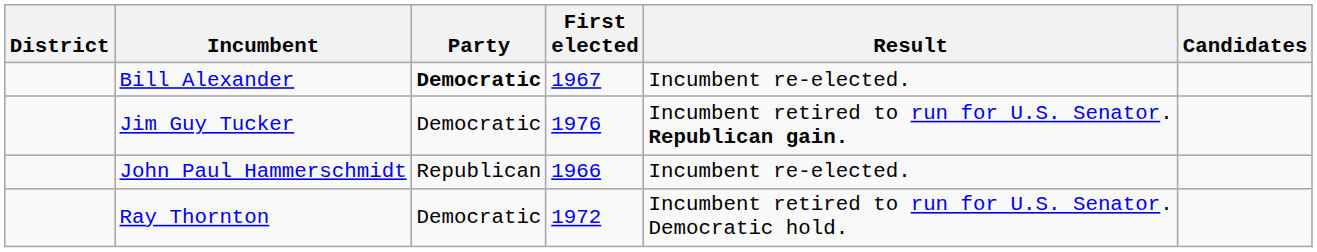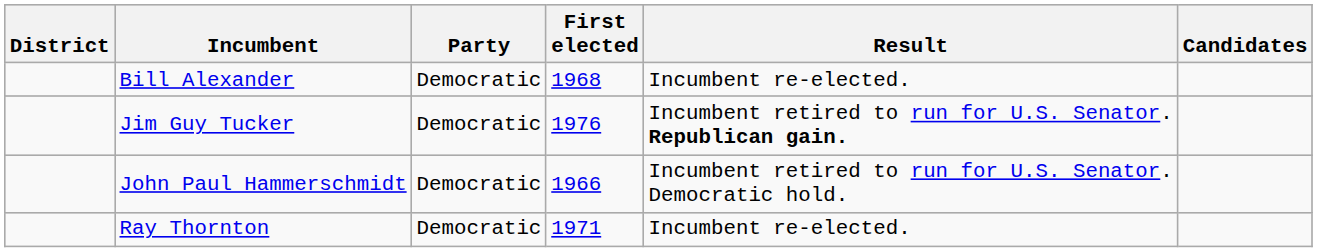Bill Alexander | Party: bold -> normal
Bill Alexander | First elected: 1967 -> 1968
John Paul Hammerschmidt | Party: Republican -> Democratic
John Paul Hammerschmidt | Result: Incumbent re-elected. -> Incumbent retired to run for U.S. Senator. Democratic hold.
Ray Thornton | First elected: 1972 -> 1971
Ray Thornton | Result: Incumbent retired to run for U.S. Senator. Democratic hold. -> Incumbent re-elected.
